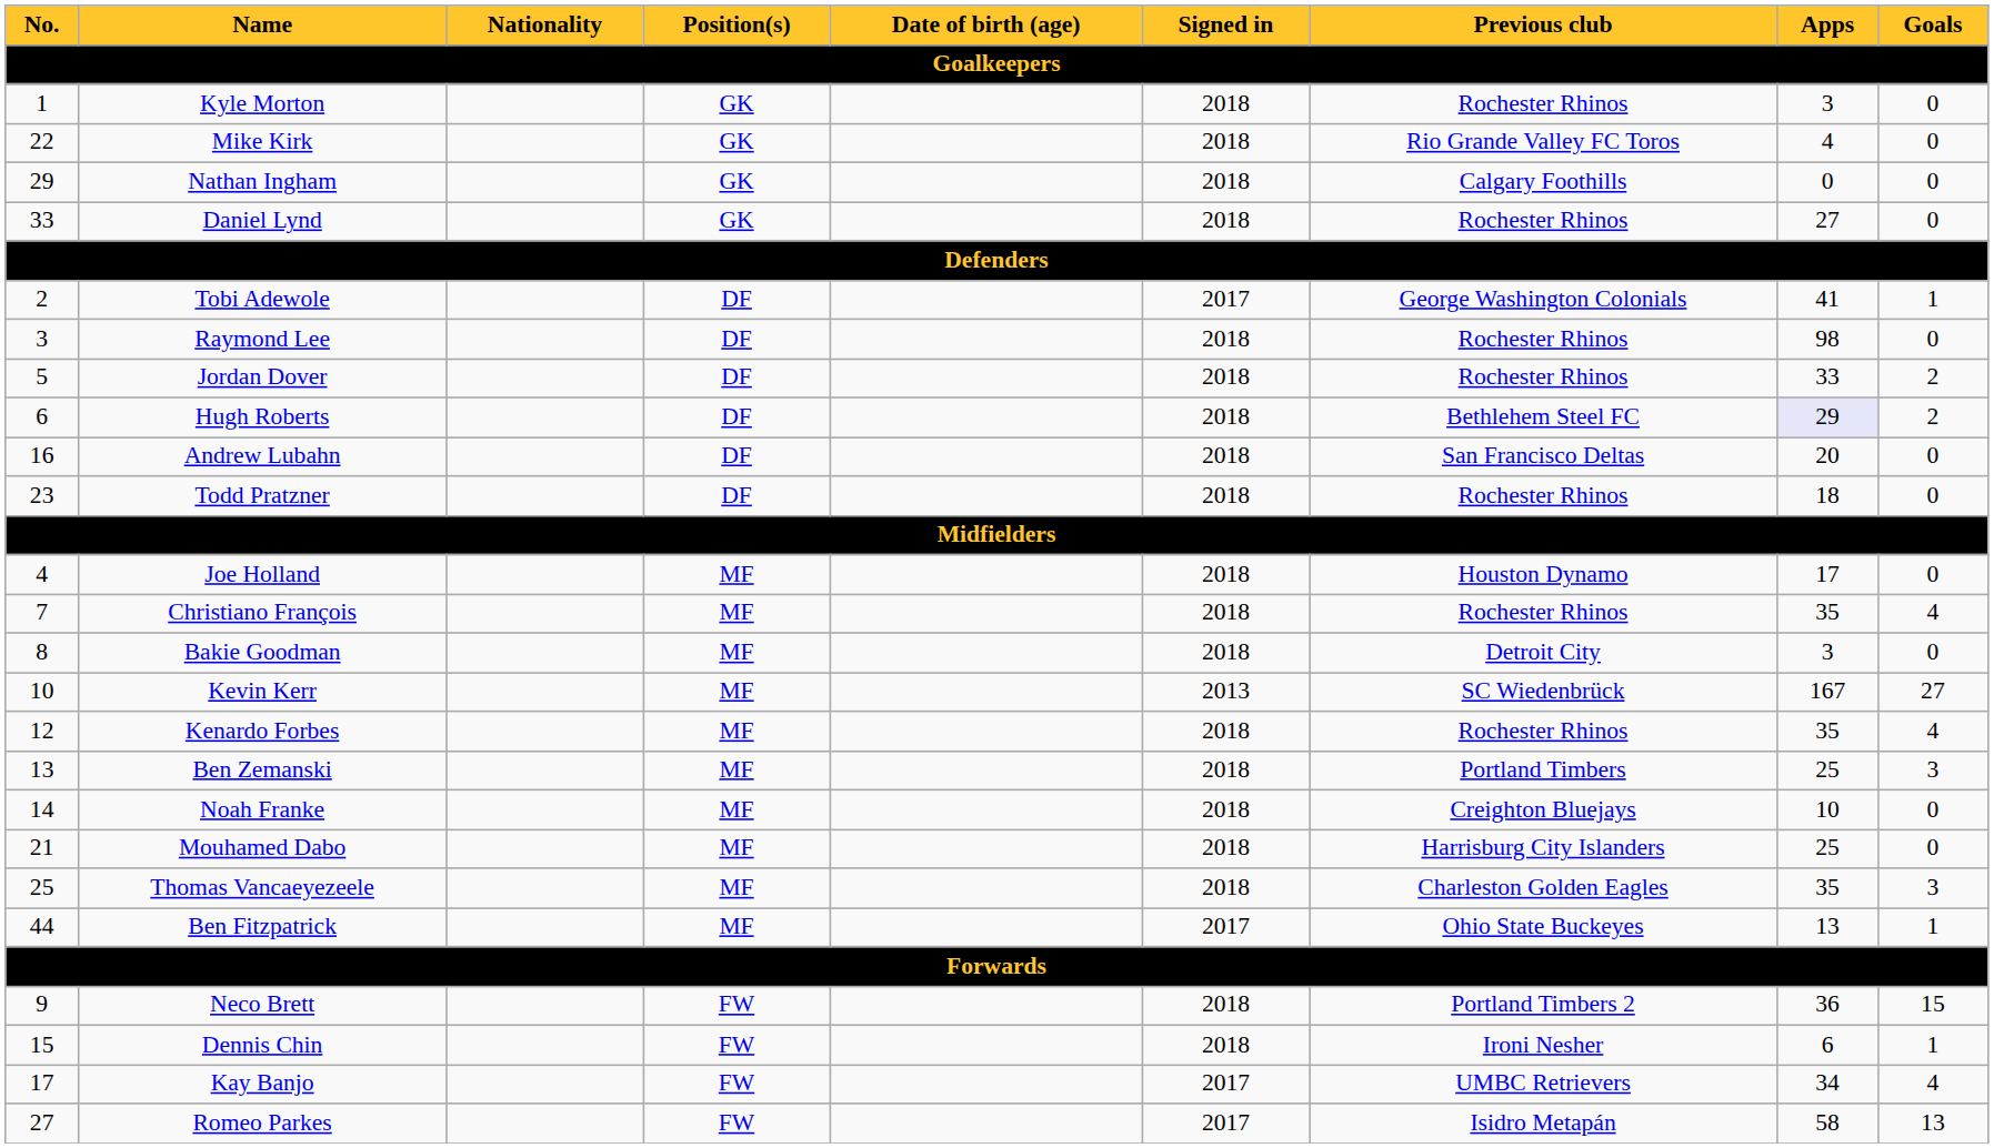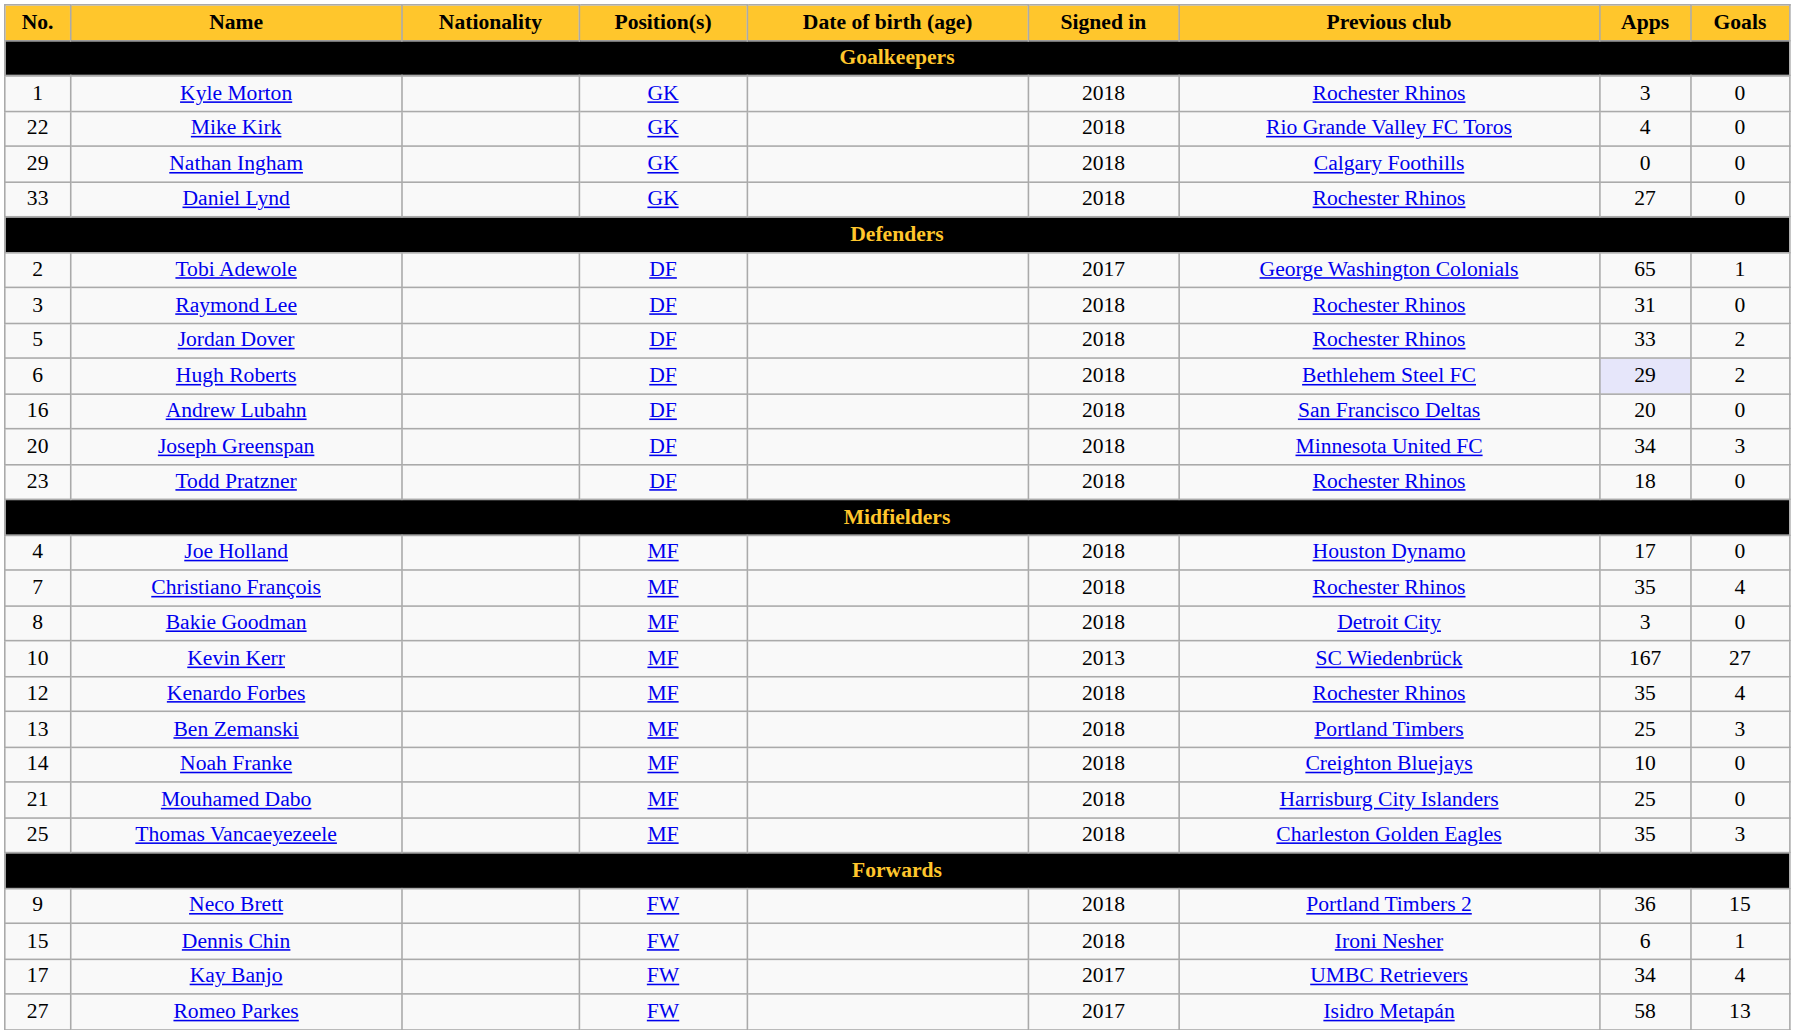Tobi Adewole | Apps: 41 -> 65
Raymond Lee | Apps: 98 -> 31
+ row: 20 | Joseph Greenspan | DF | 2018 | Minnesota United FC | 34 | 3
- row: 44 | Ben Fitzpatrick | MF | 2017 | Ohio State Buckeyes | 13 | 1
